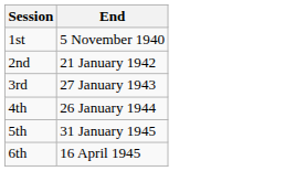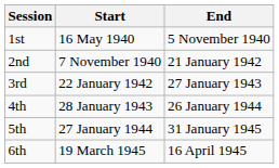+ column: Start | 16 May 1940 | 7 November 1940 | 22 January 1942 | 28 January 1943 | 27 January 1944 | 19 March 1945
